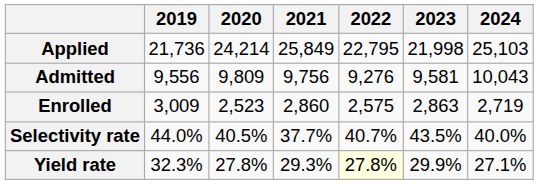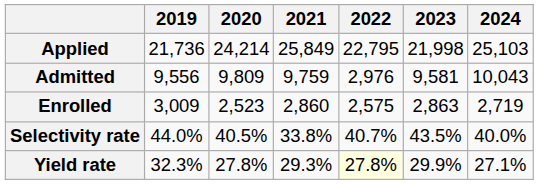Admitted | 2021: 9,756 -> 9,759
Admitted | 2022: 9,276 -> 2,976
Selectivity rate | 2021: 37.7% -> 33.8%
